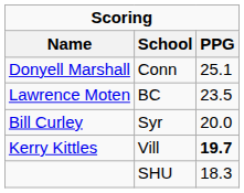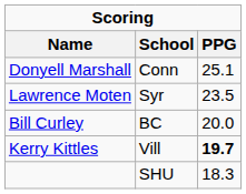Lawrence Moten | School: BC -> Syr
Bill Curley | School: Syr -> BC
